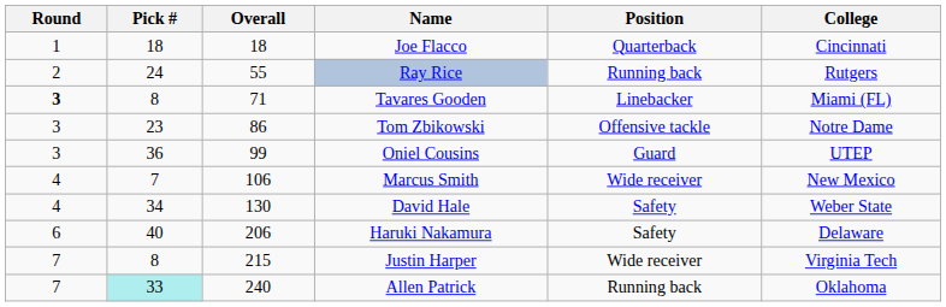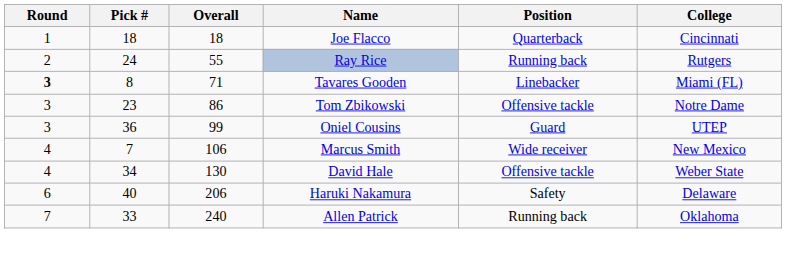David Hale | Position: Safety -> Offensive tackle
- row: 7 | 8 | 215 | Justin Harper | Wide receiver | Virginia Tech
Allen Patrick | Pick #: paleturquoise background -> no background
